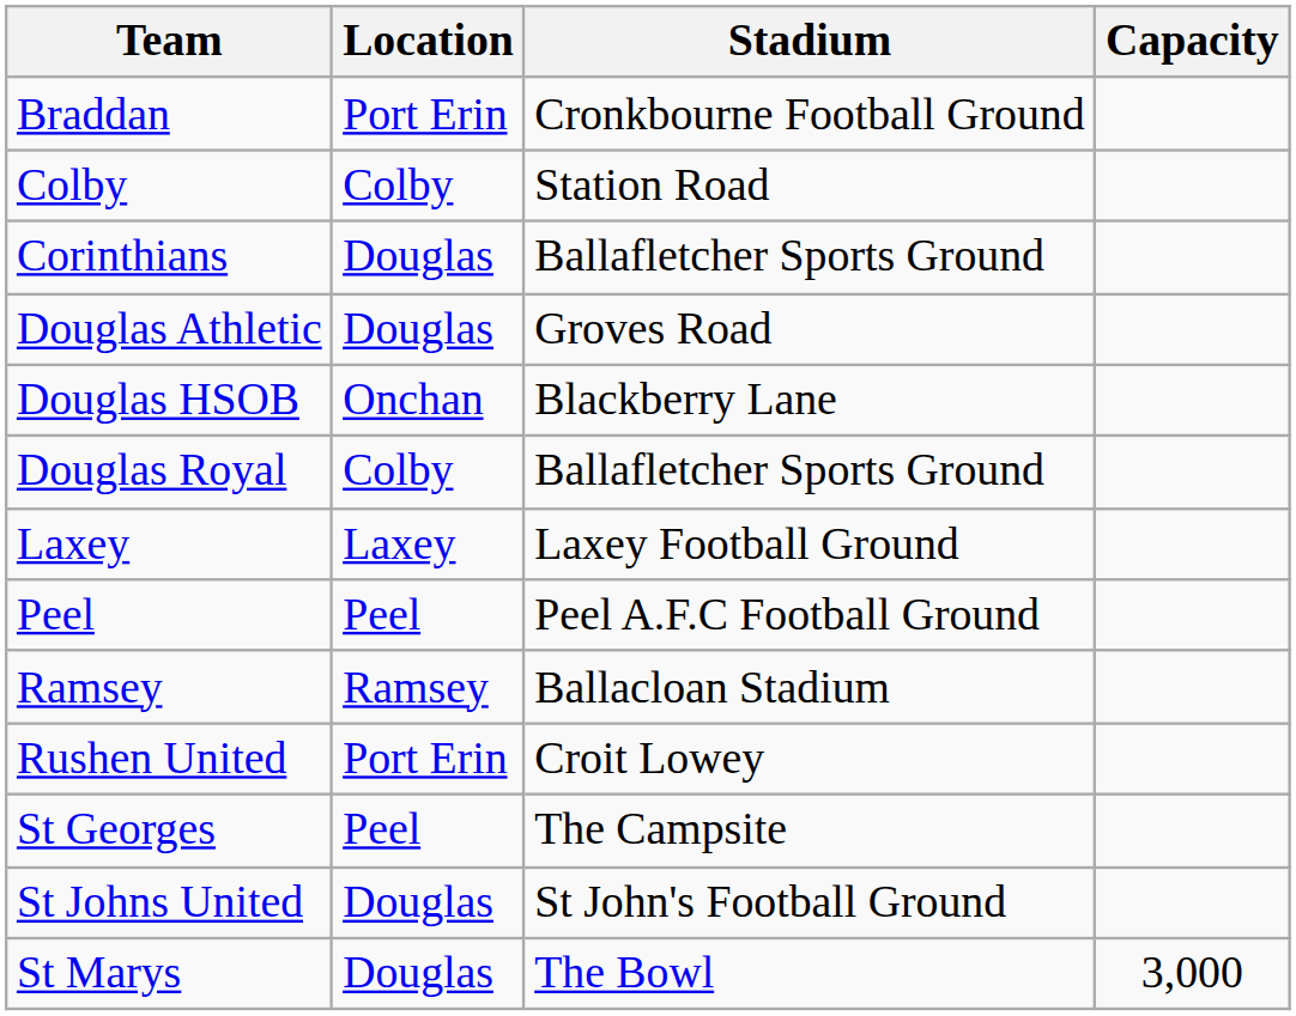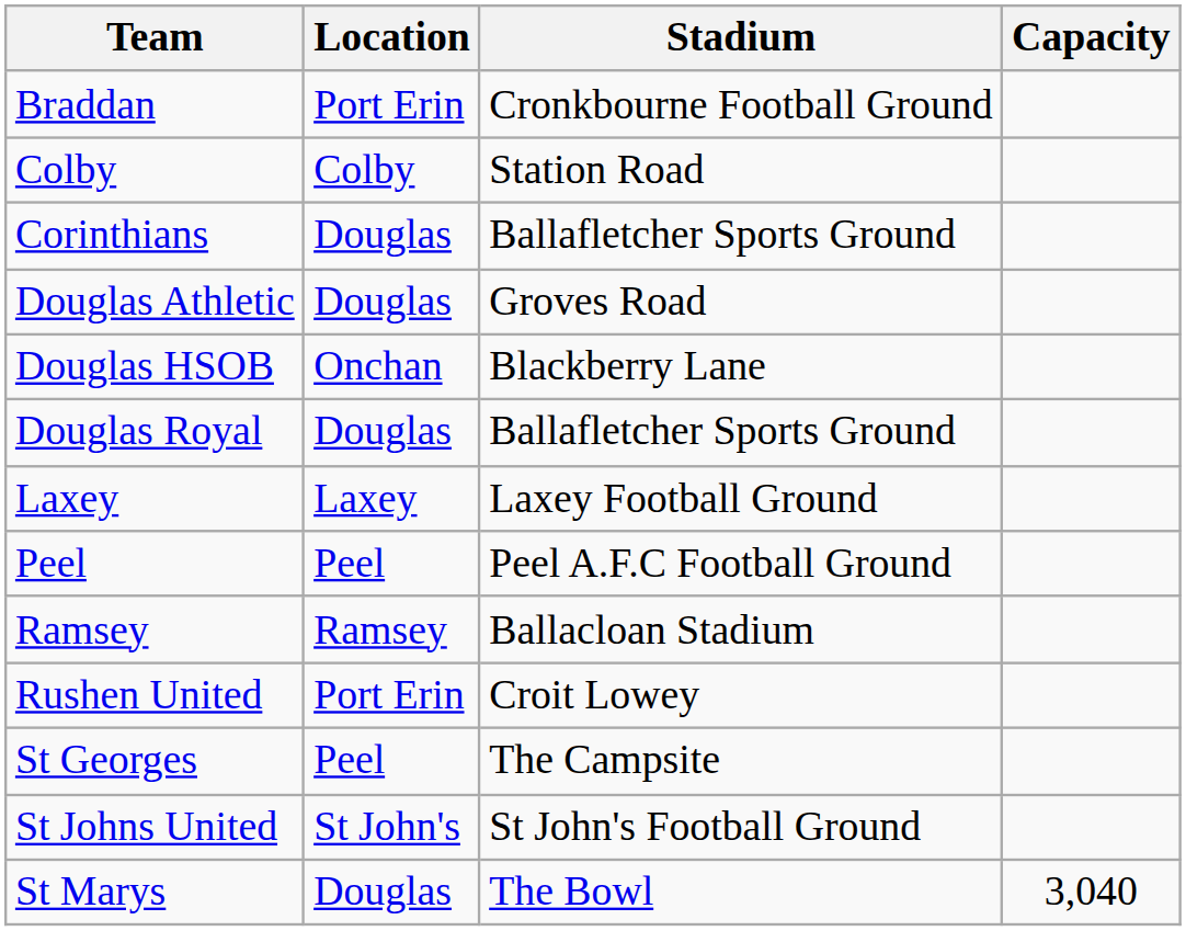Douglas Royal | Location: Colby -> Douglas
St Johns United | Location: Douglas -> St John's
St Marys | Capacity: 3,000 -> 3,040
